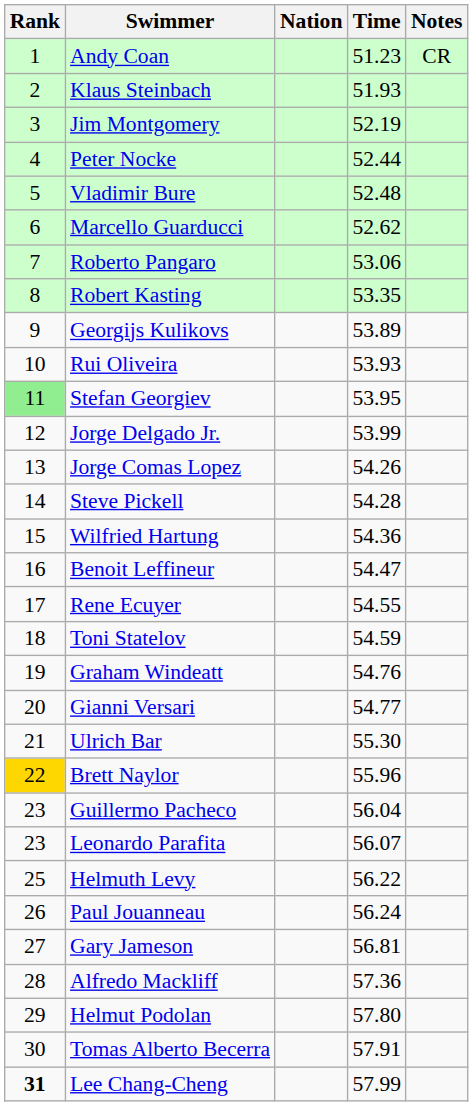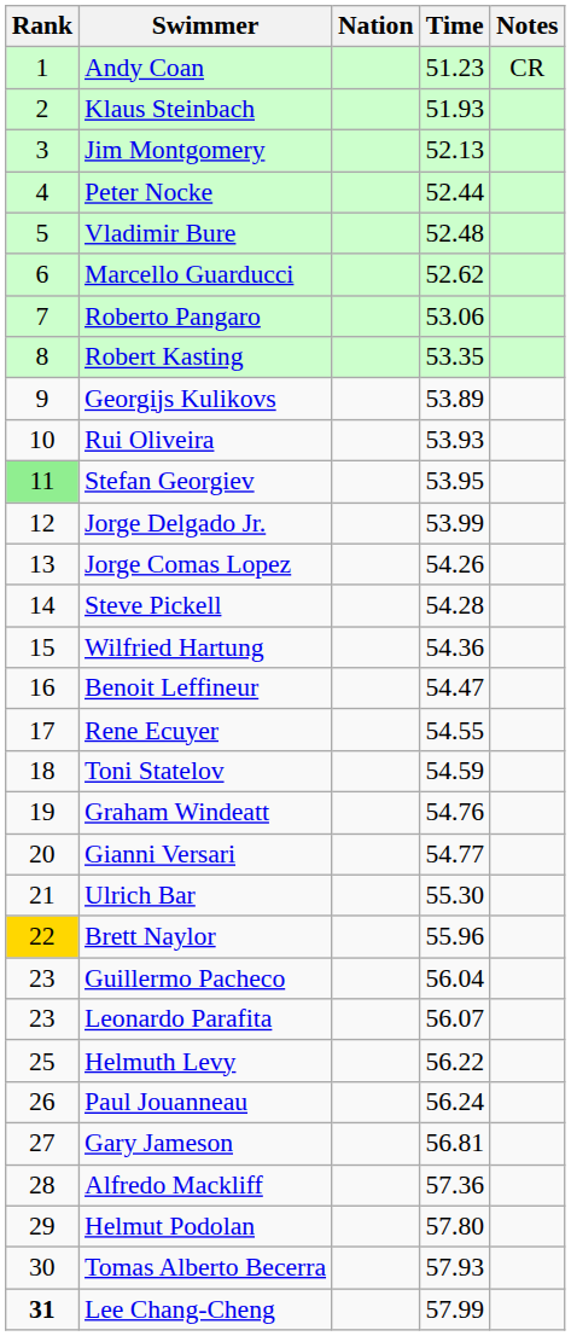Jim Montgomery | Time: 52.19 -> 52.13
Tomas Alberto Becerra | Time: 57.91 -> 57.93
